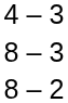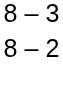- row: 4 – 3
